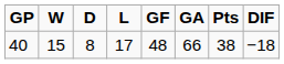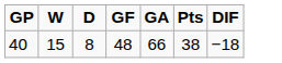- column: L | 17
